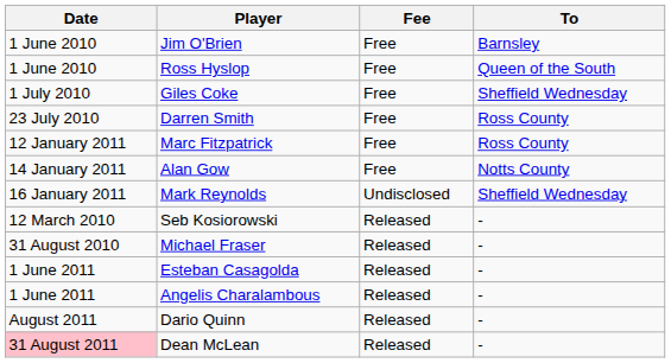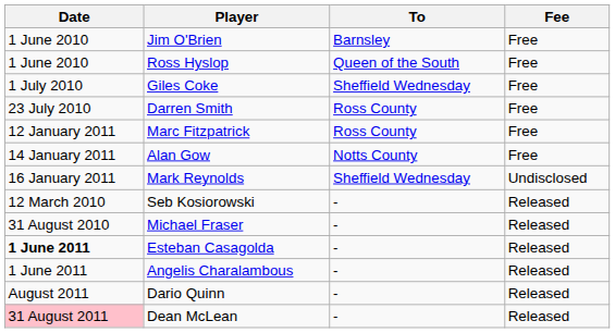columns swapped: To <-> Fee
Esteban Casagolda | Date: normal -> bold
